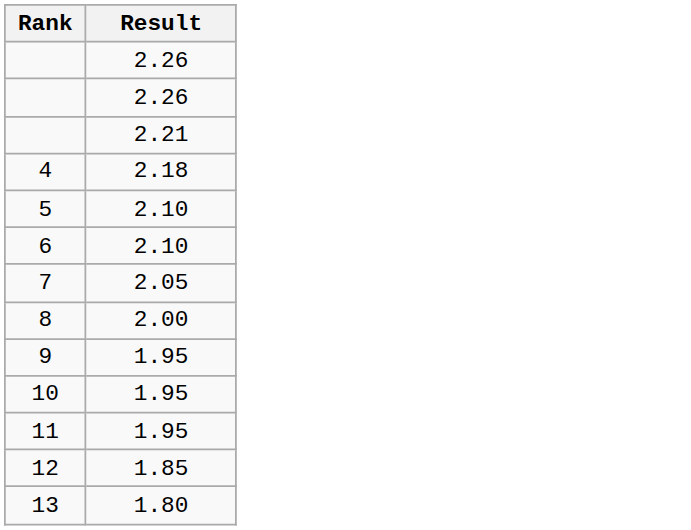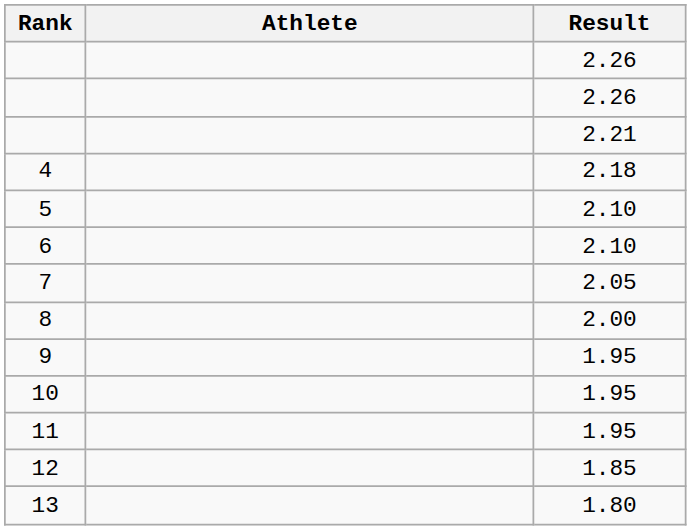+ column: Athlete
